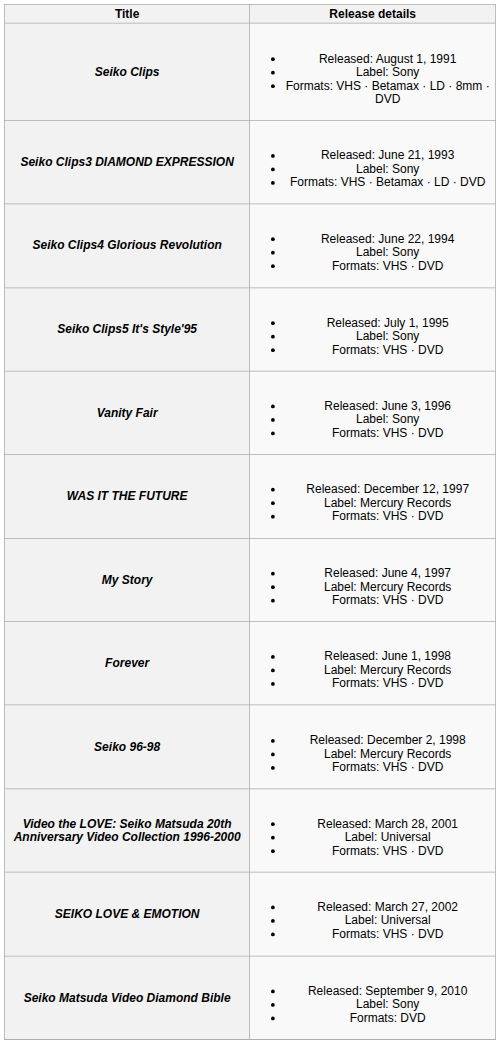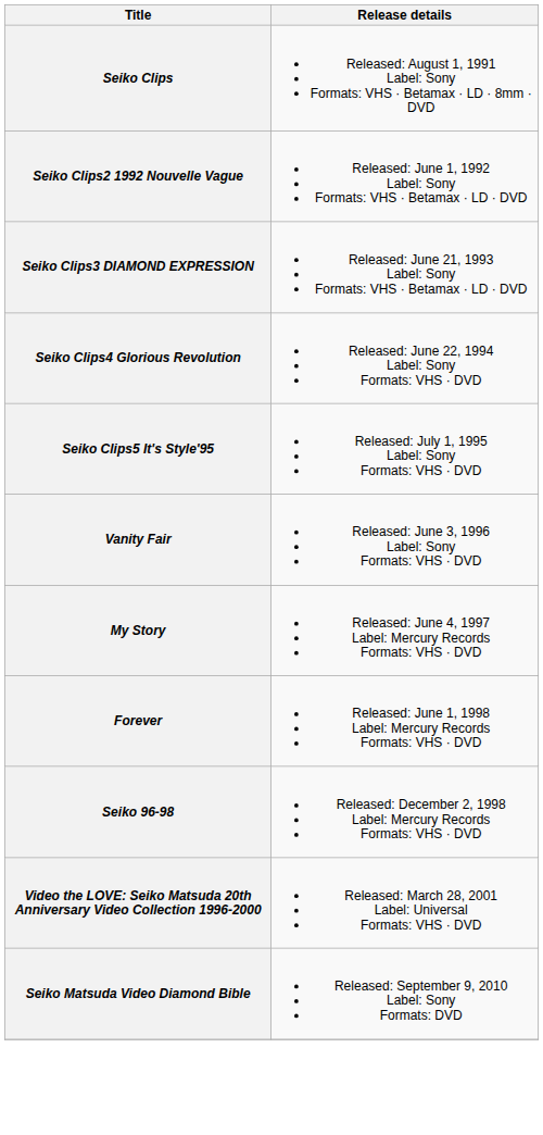+ row: Seiko Clips2 1992 Nouvelle Vague | Released: June 1, 1992 Label: Sony Formats: VHS · Betamax · LD · DVD
- row: WAS IT THE FUTURE | Released: December 12, 1997 Label: Mercury Records Formats: VHS · DVD
- row: SEIKO LOVE & EMOTION | Released: March 27, 2002 Label: Universal Formats: VHS · DVD
